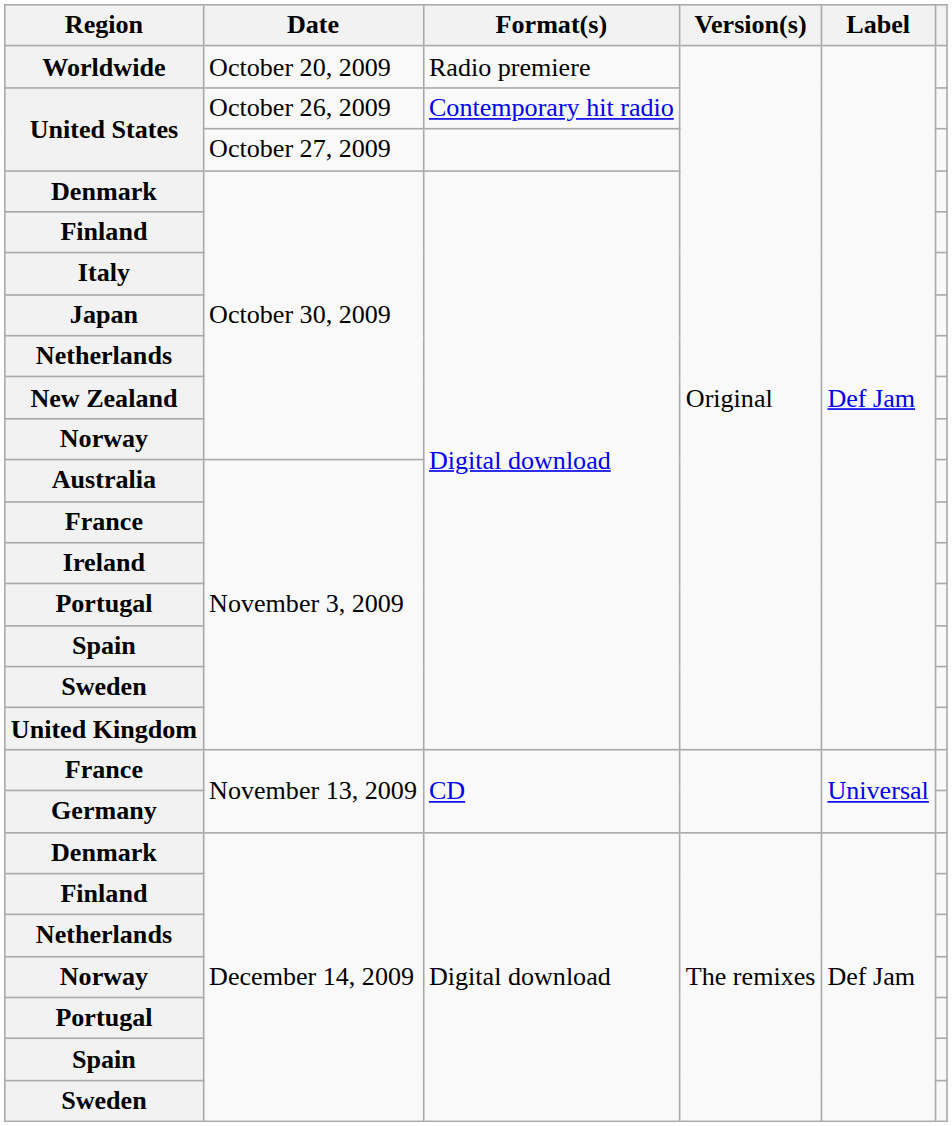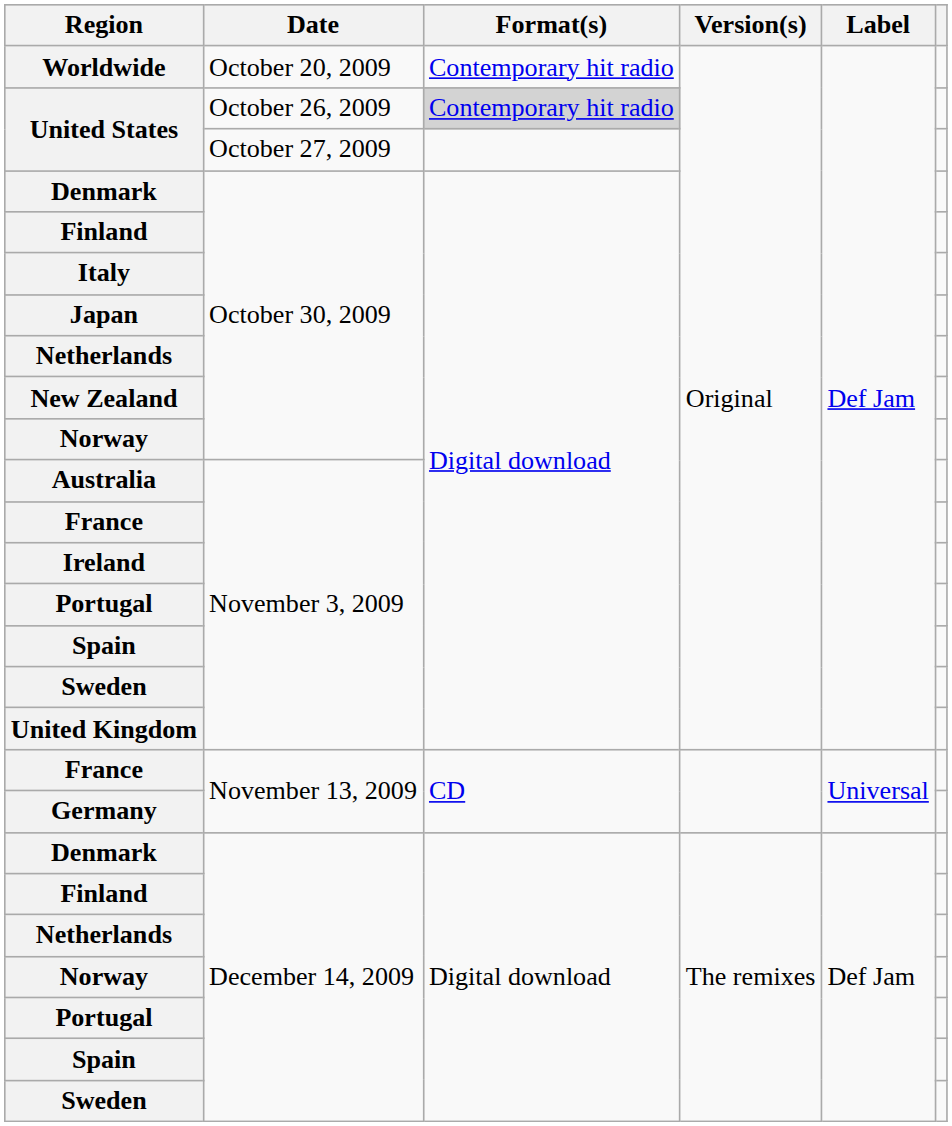Worldwide | Format(s): Radio premiere -> Contemporary hit radio
United States / October 26, 2009 | Format(s): no background -> lightgrey background
